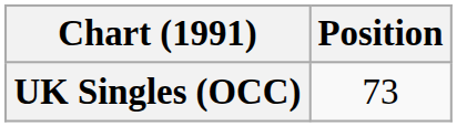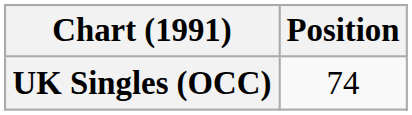UK Singles (OCC) | Position: 73 -> 74
